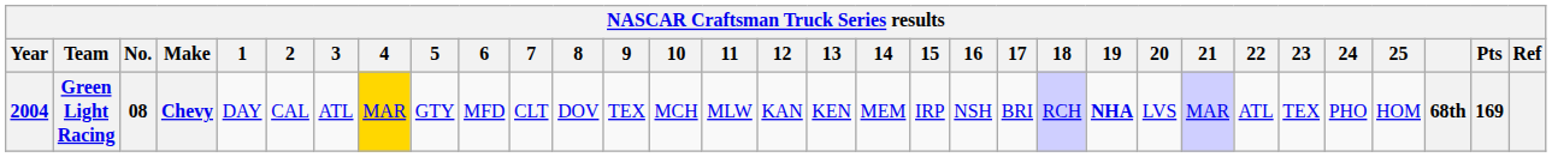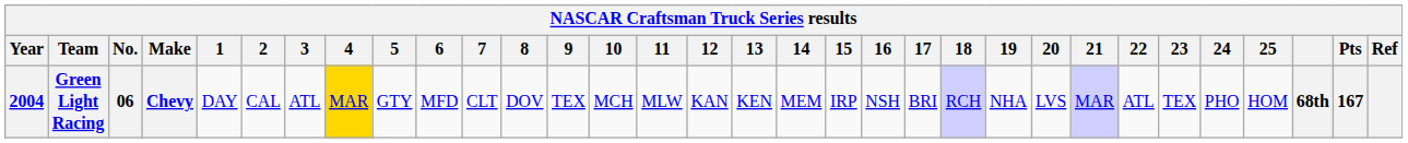Green Light Racing | No.: 08 -> 06
Green Light Racing | 19: bold -> normal
Green Light Racing | Pts: 169 -> 167
